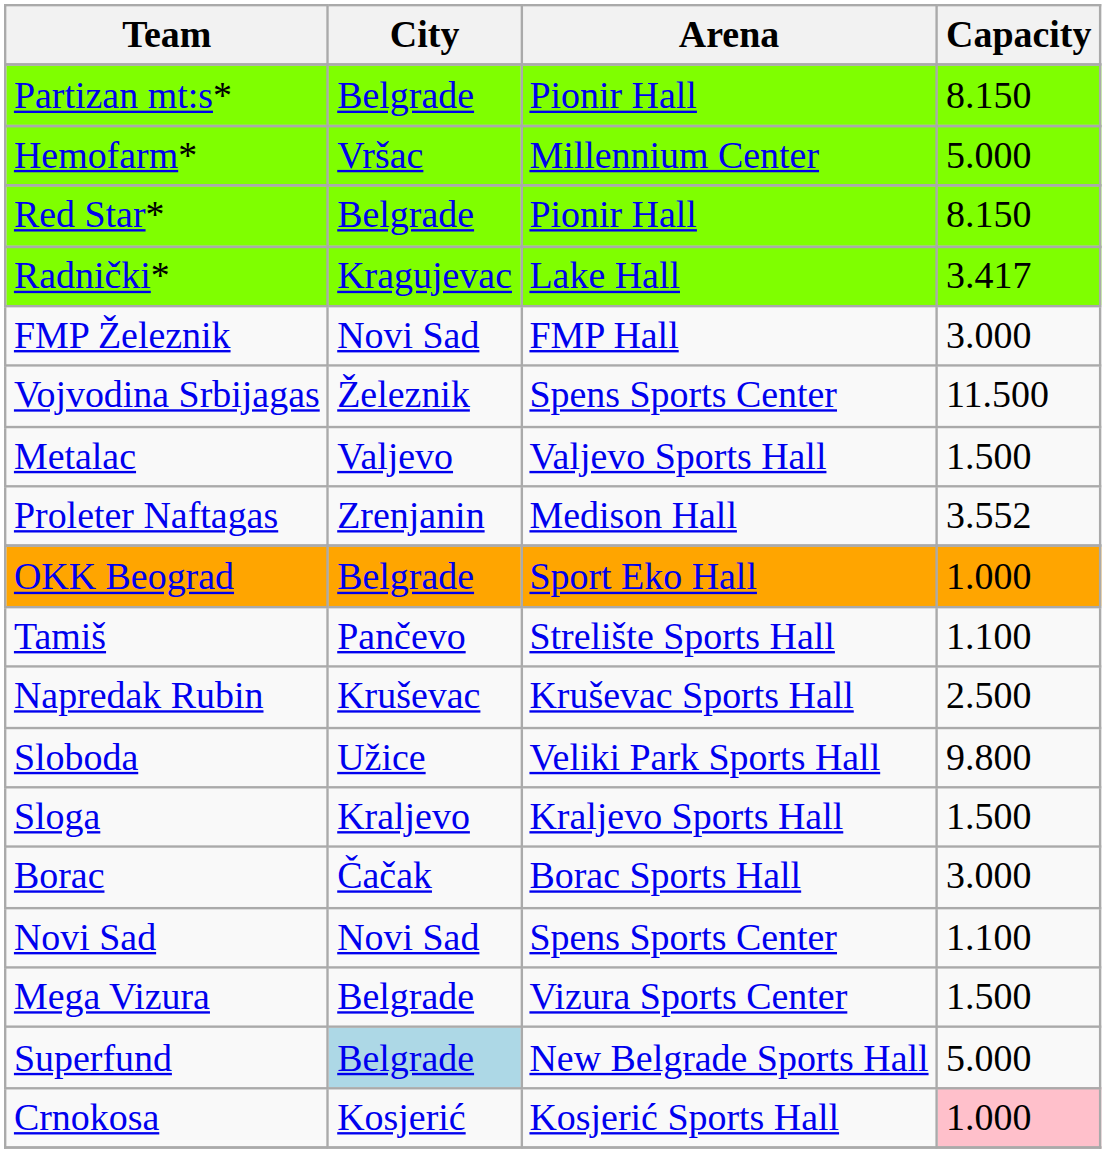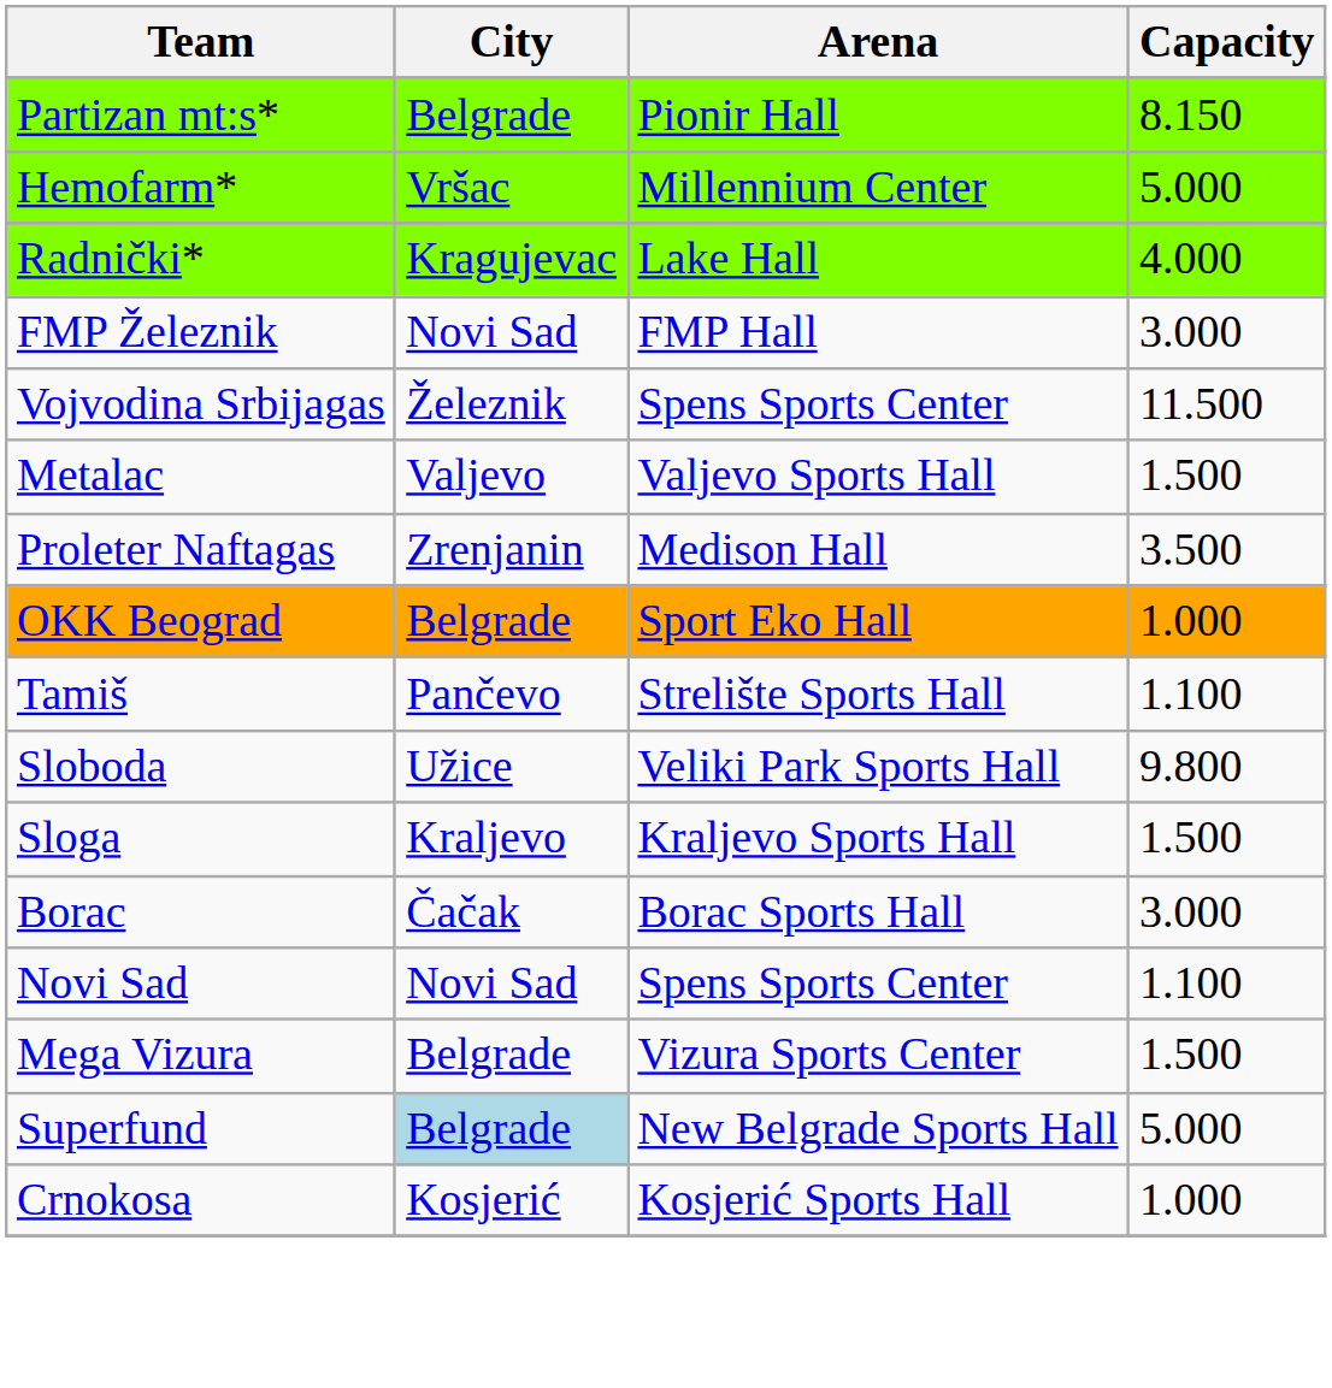- row: Red Star* | Belgrade | Pionir Hall | 8.150
Radnički* | Capacity: 3.417 -> 4.000
Proleter Naftagas | Capacity: 3.552 -> 3.500
- row: Napredak Rubin | Kruševac | Kruševac Sports Hall | 2.500
Crnokosa | Capacity: pink background -> no background
